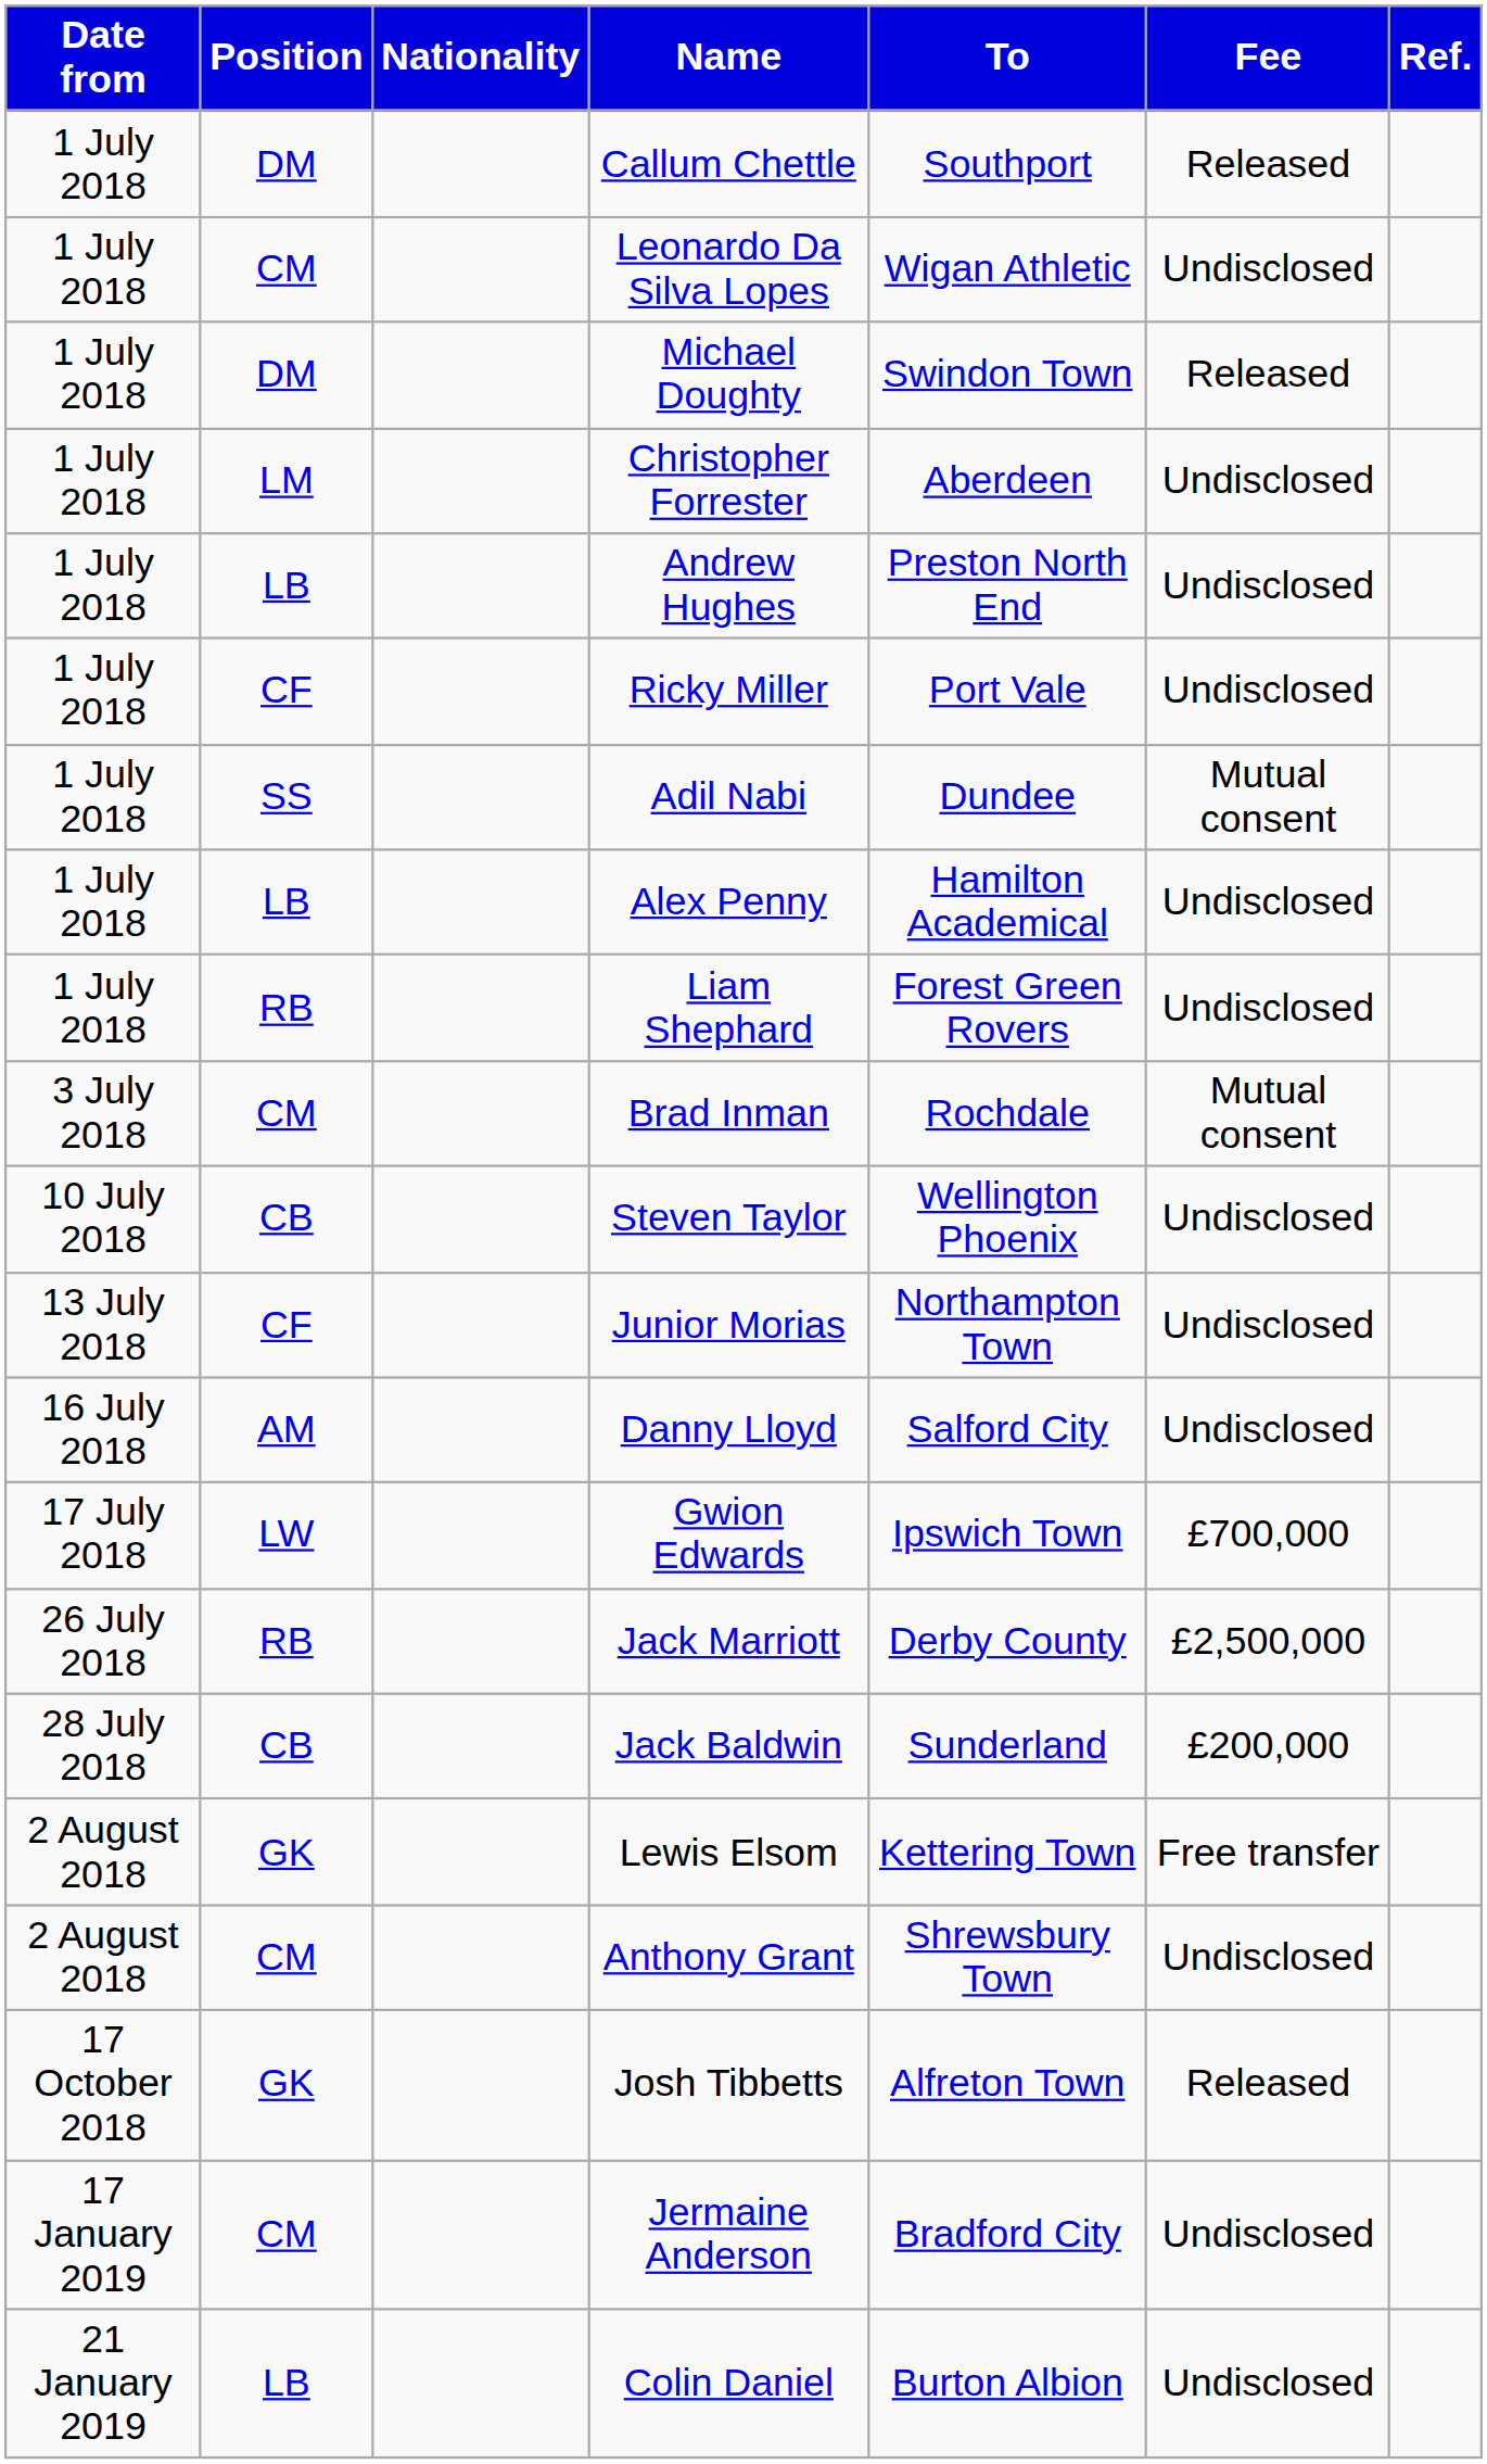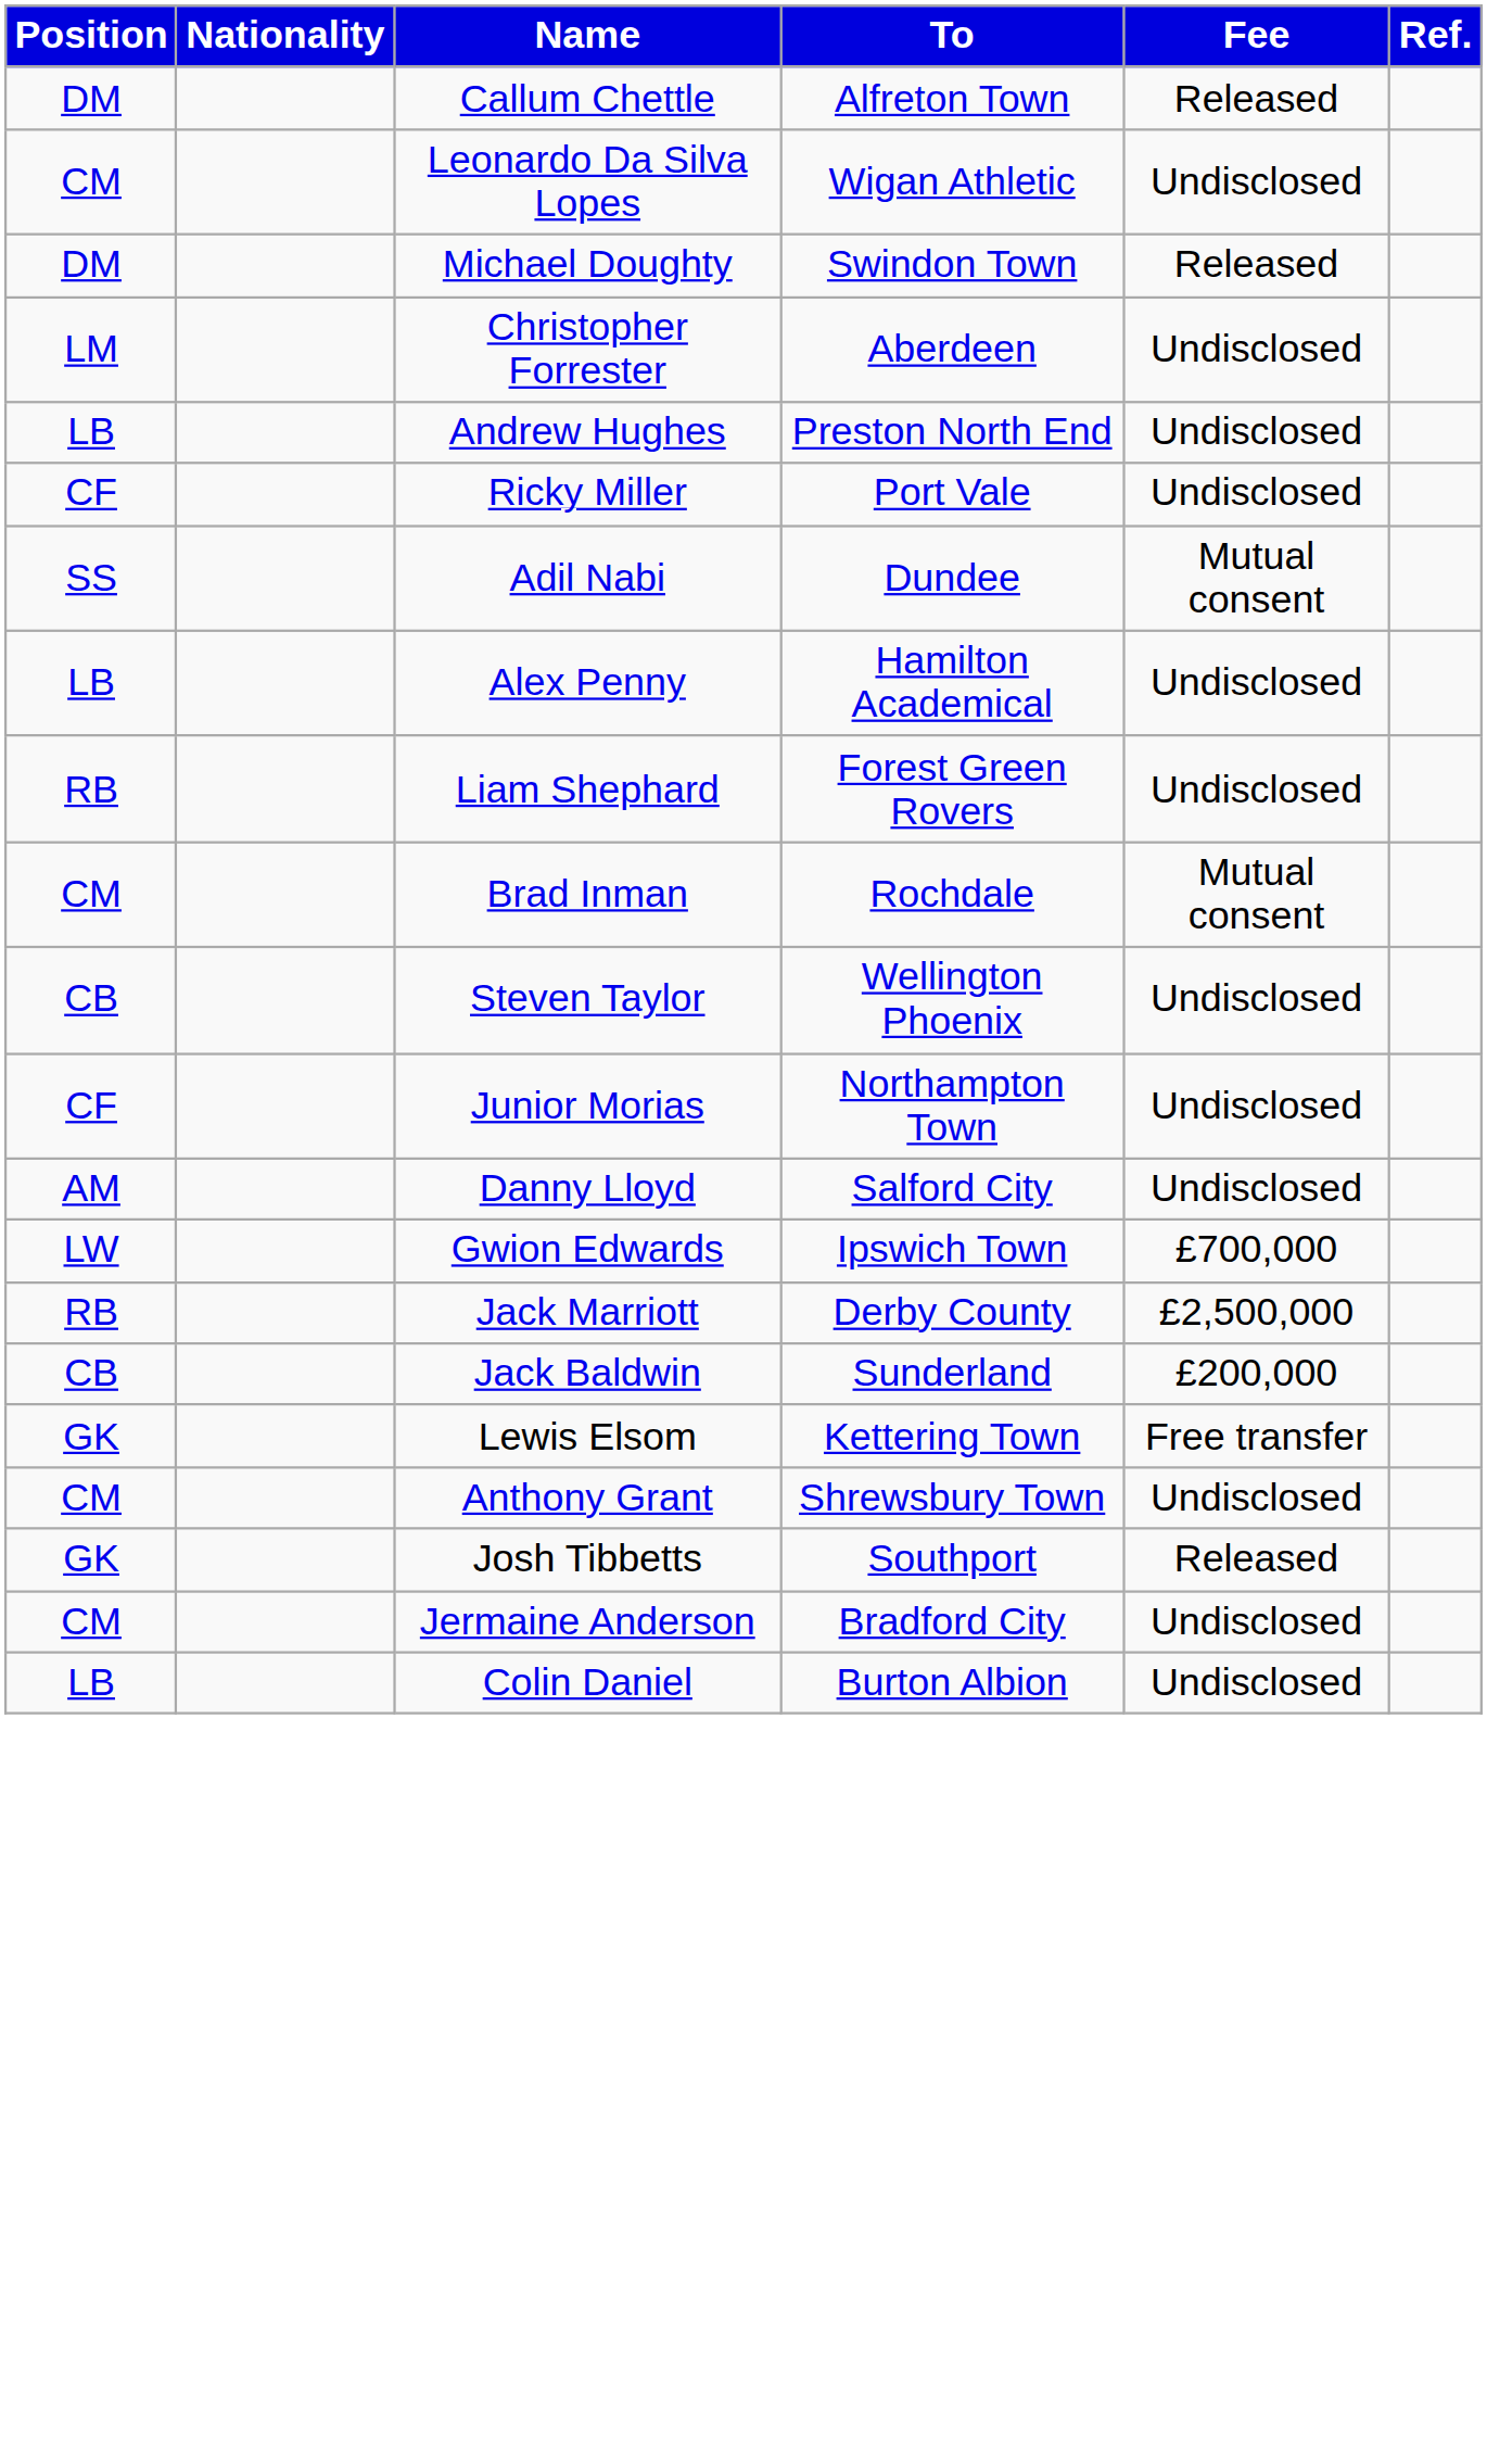- column: Date from | 1 July 2018 | 1 July 2018 | 1 July 2018 | 1 July 2018 | 1 July 2018 | 1 July 2018 | 1 July 2018 | 1 July 2018 | 1 July 2018 | 3 July 2018 | 10 July 2018 | 13 July 2018 | 16 July 2018 | 17 July 2018 | 26 July 2018 | 28 July 2018 | 2 August 2018 | 2 August 2018 | 17 October 2018 | 17 January 2019 | 21 January 2019
Callum Chettle | To: Southport -> Alfreton Town
Josh Tibbetts | To: Alfreton Town -> Southport
